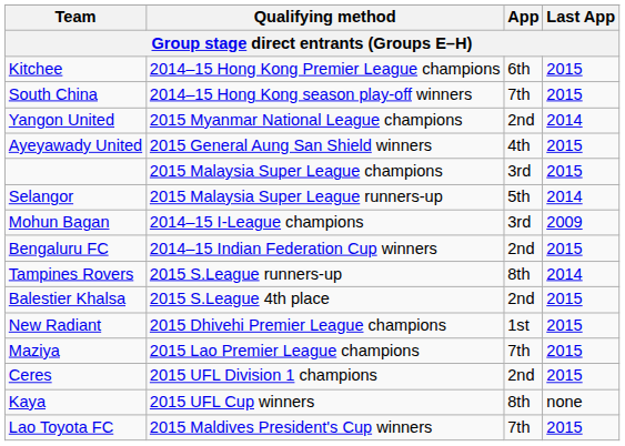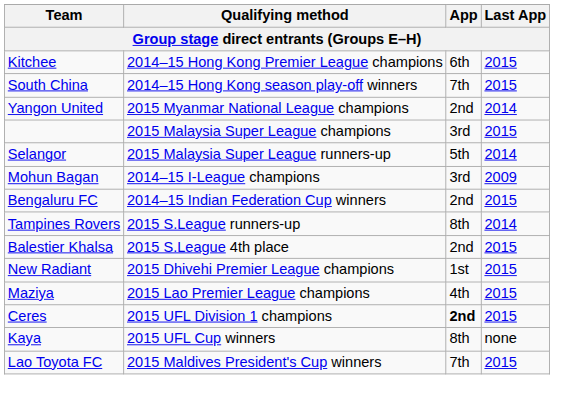- row: Ayeyawady United | 2015 General Aung San Shield winners | 4th | 2015
Maziya | App: 7th -> 4th
Ceres | App: normal -> bold
